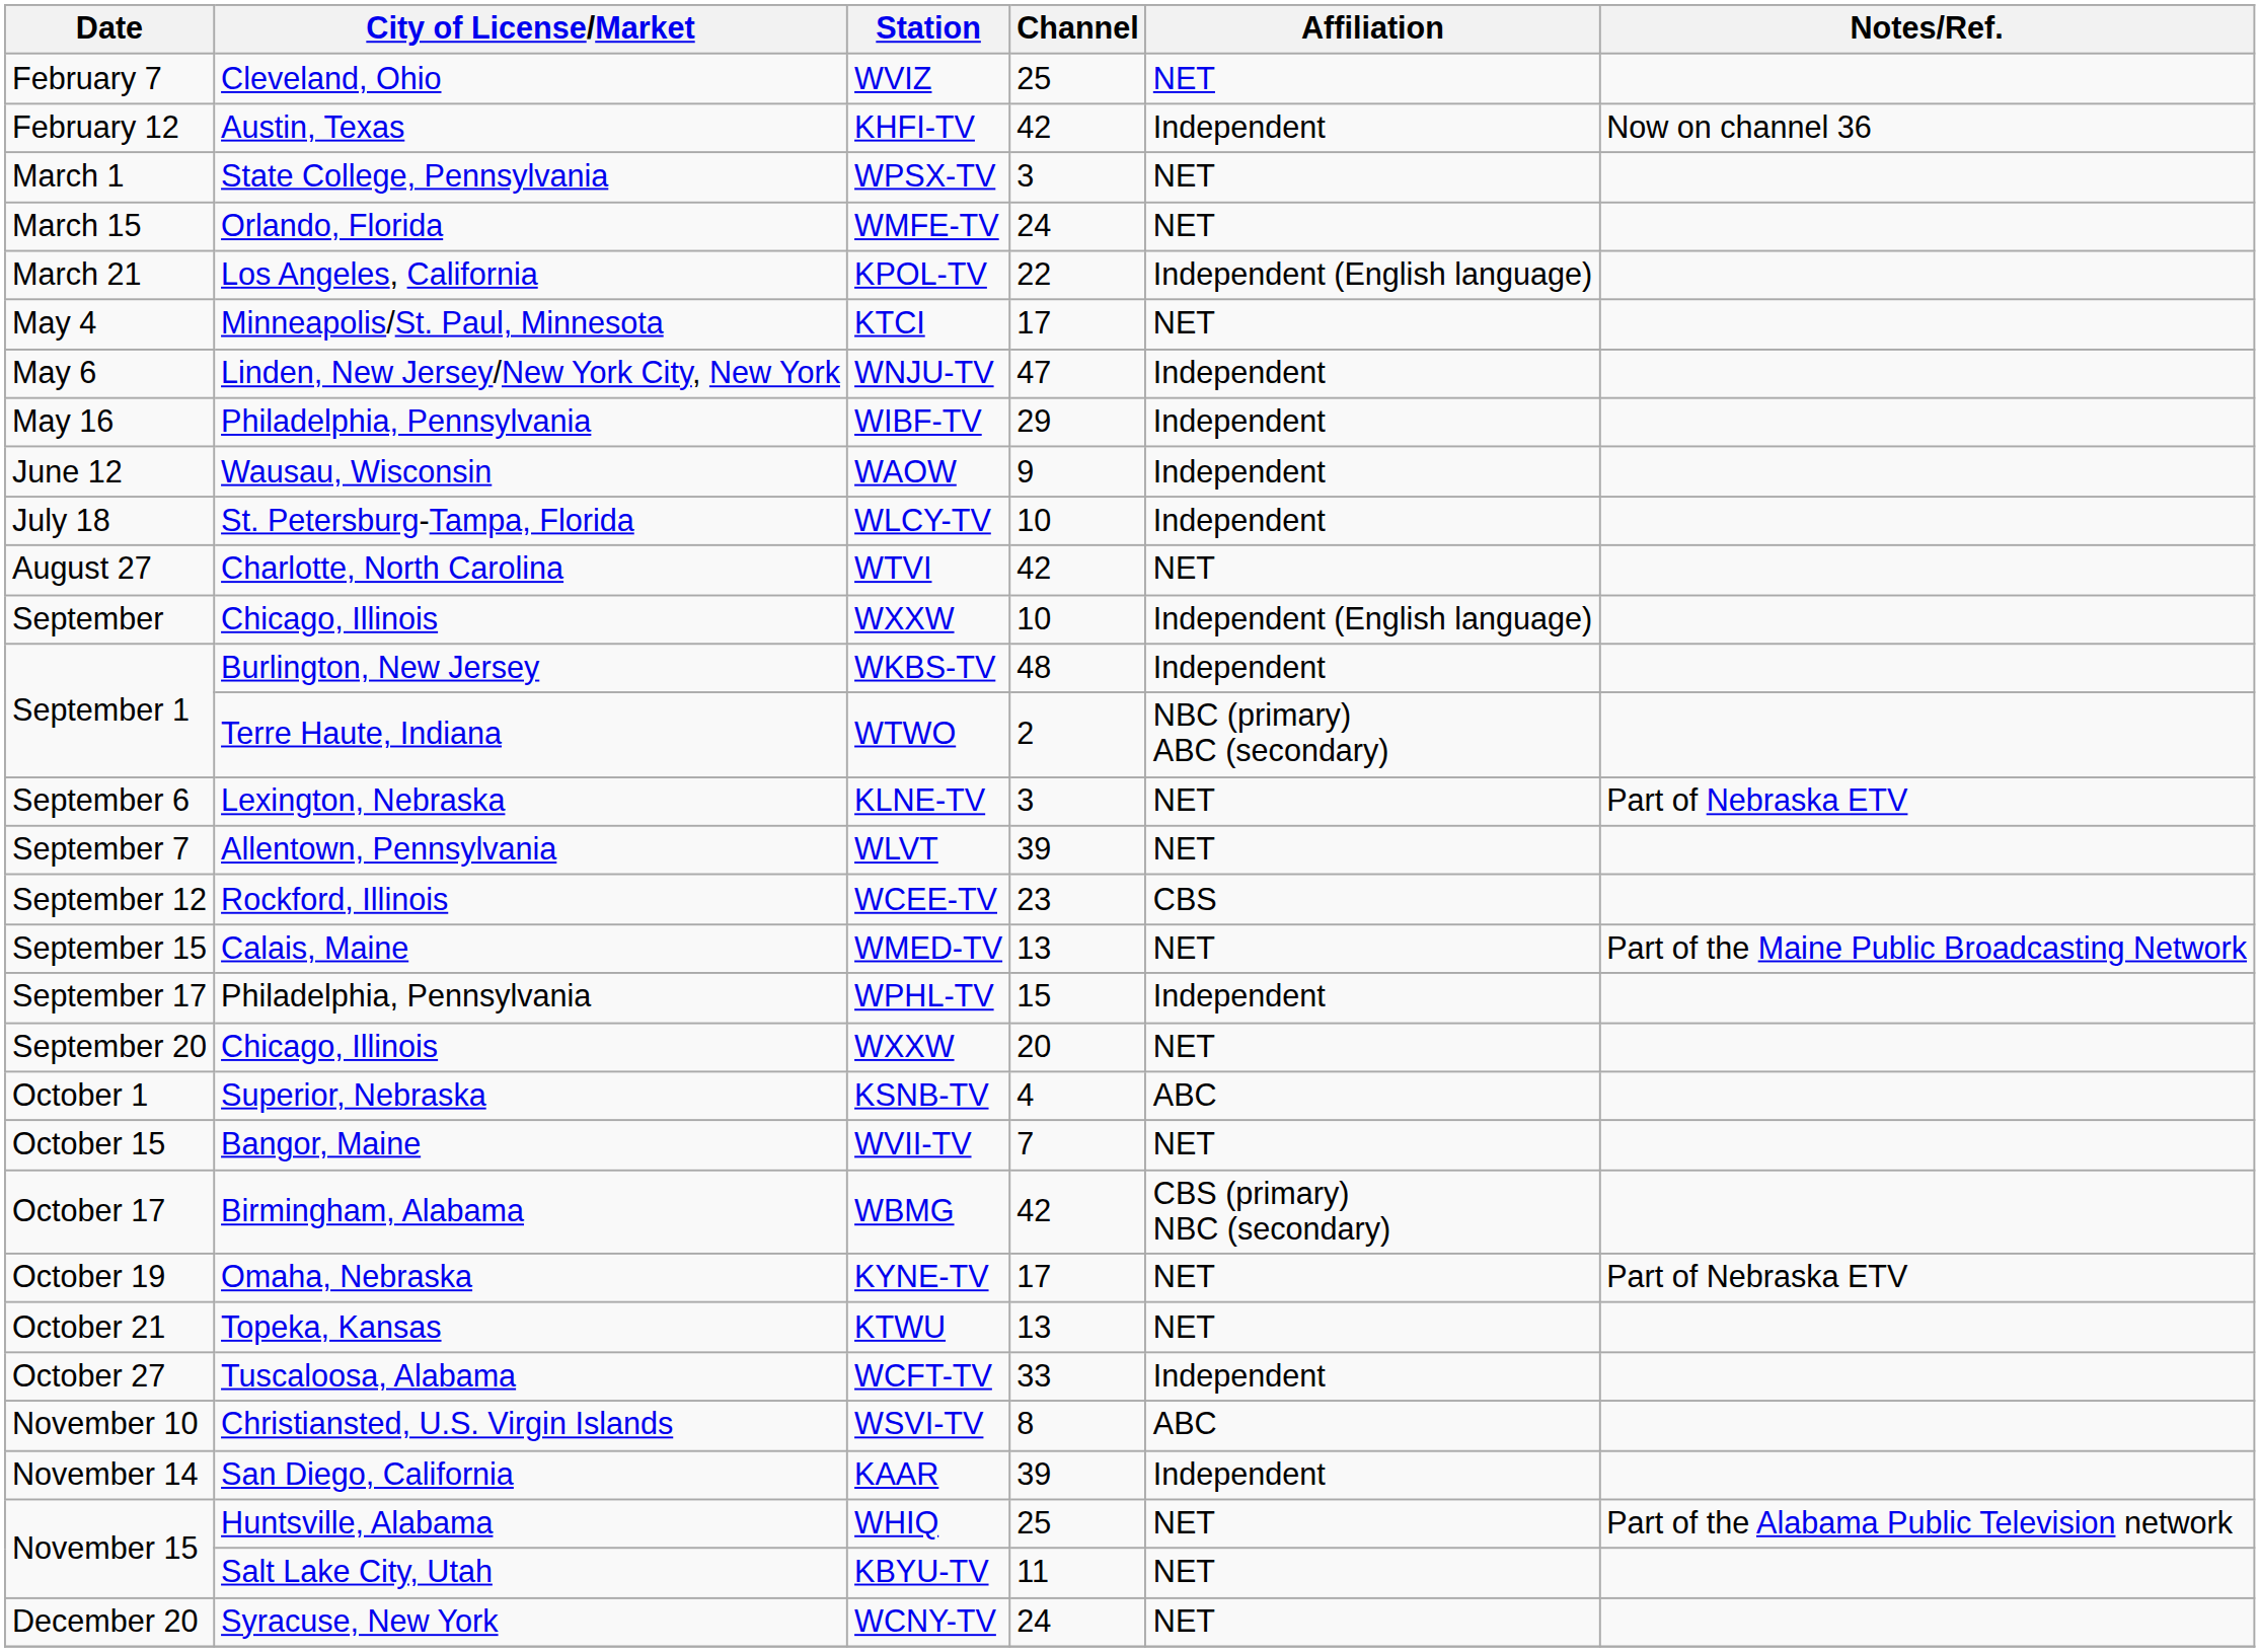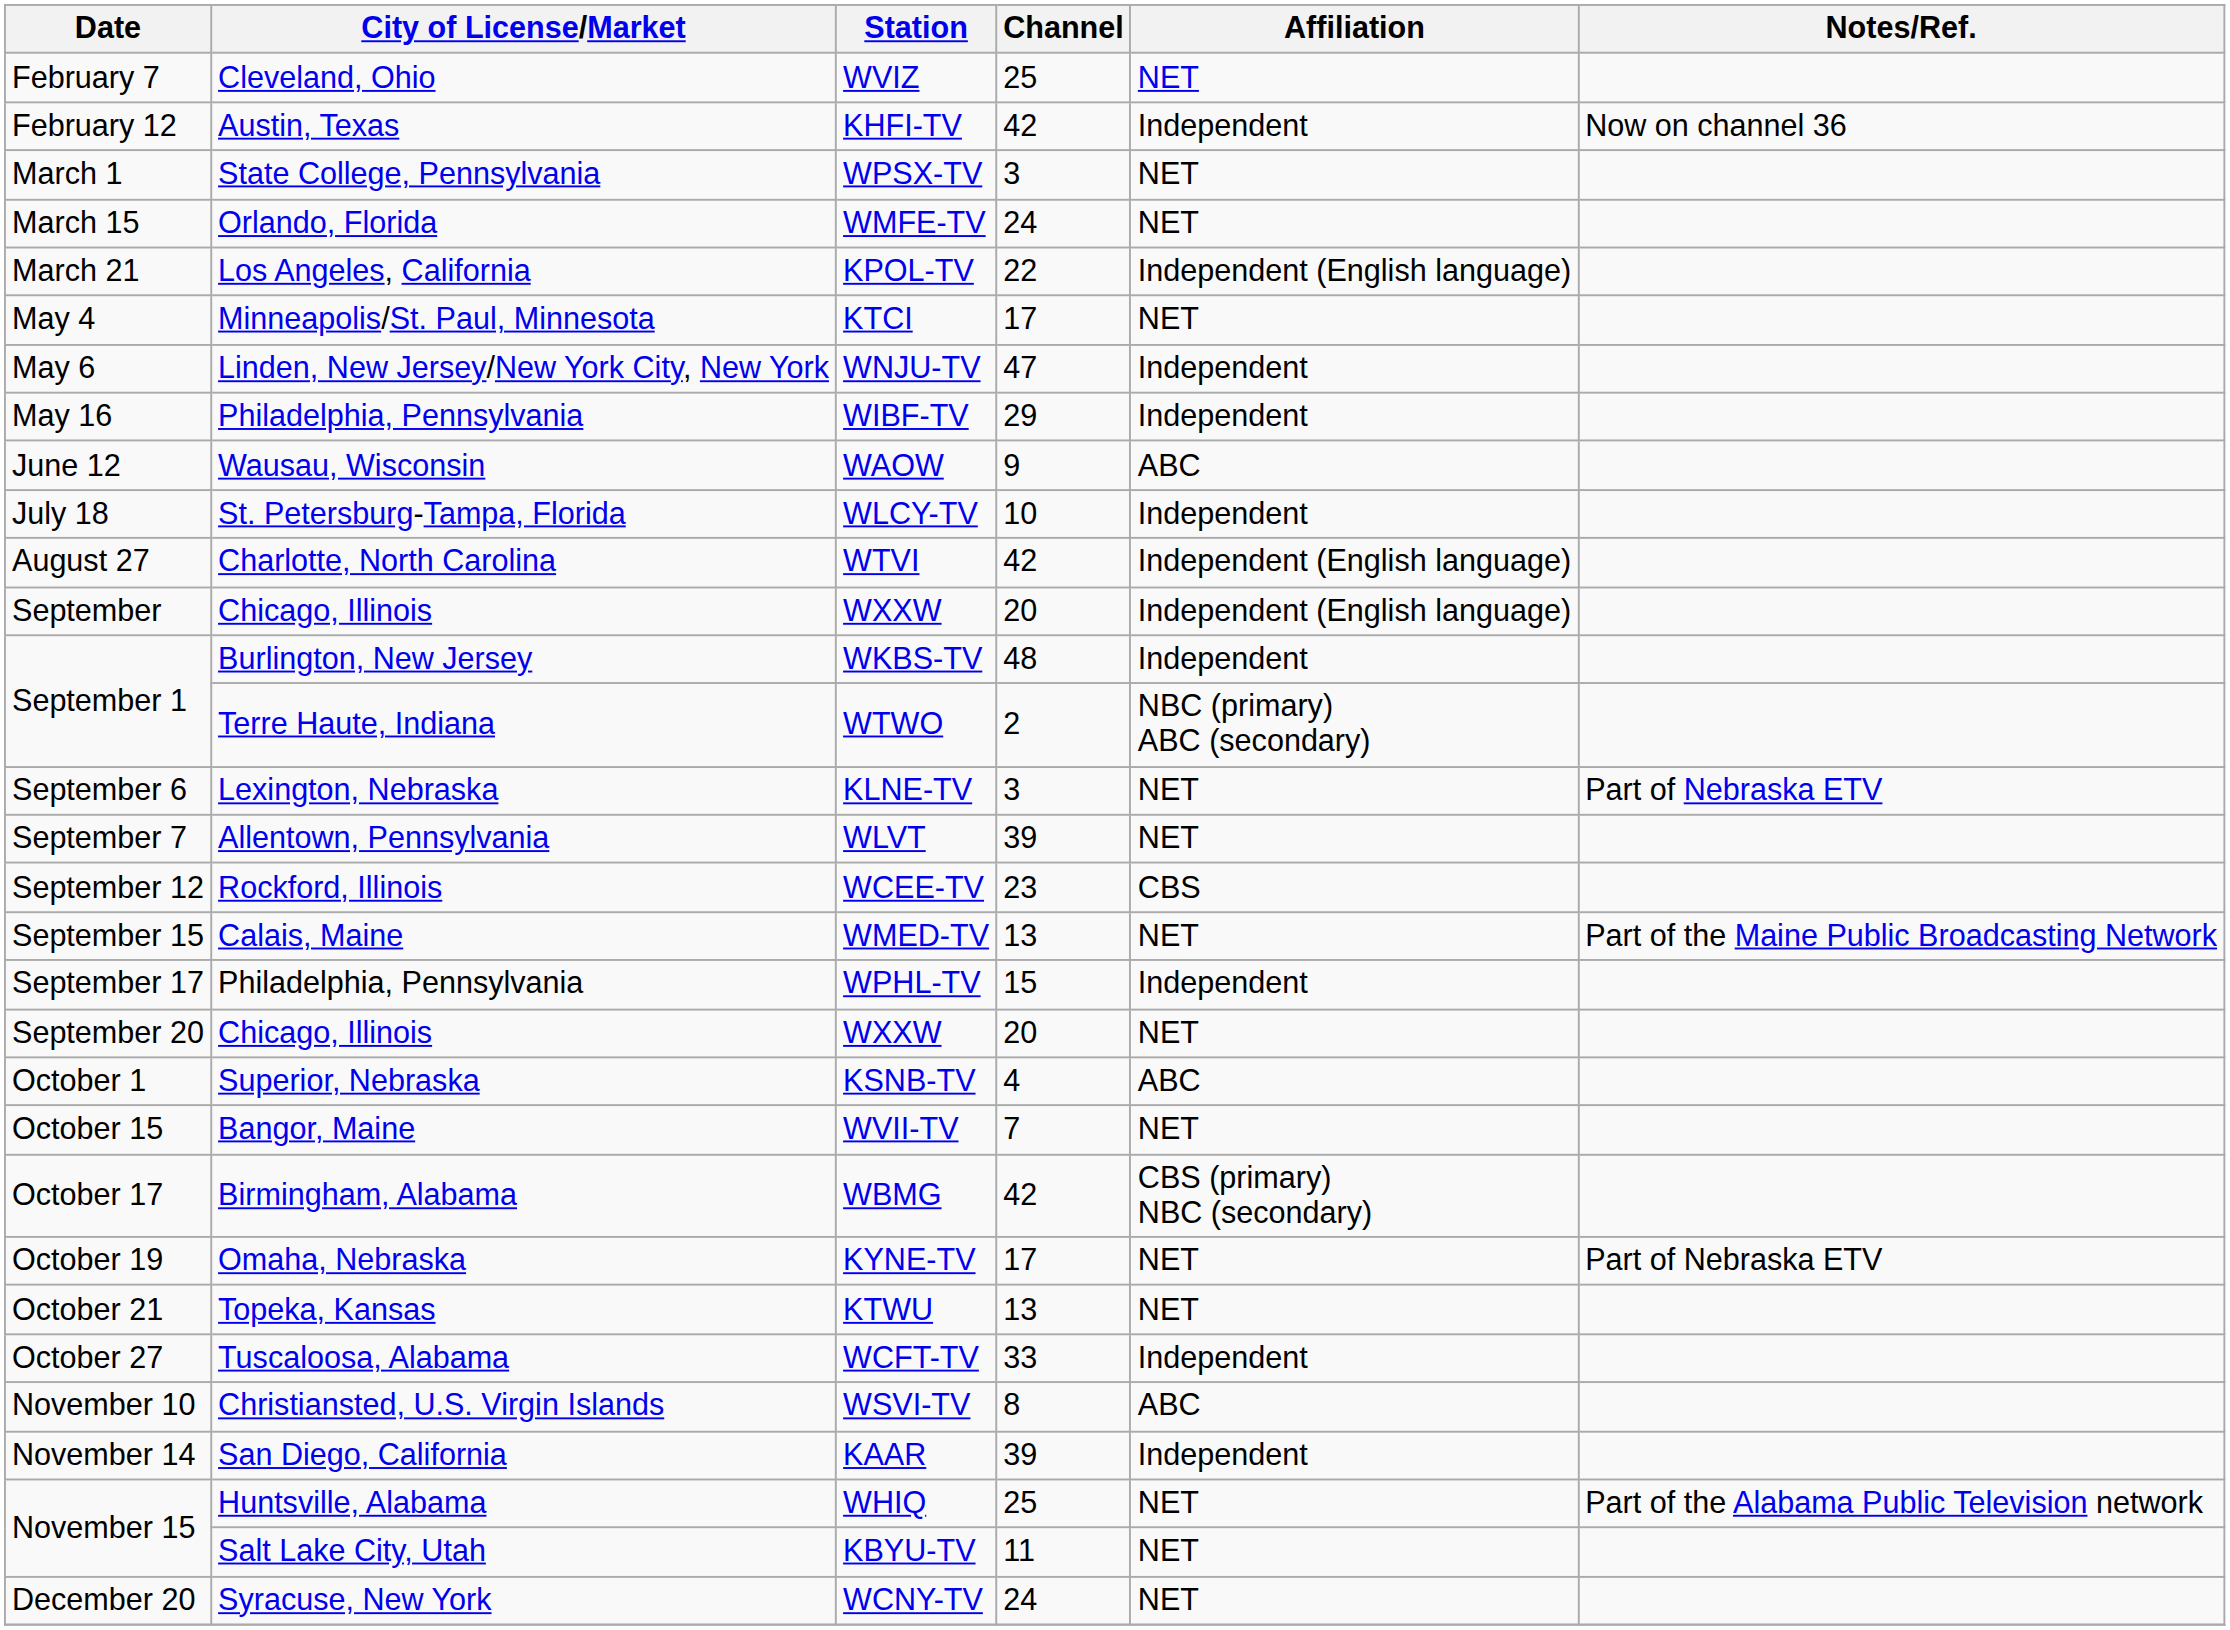WAOW | Affiliation: Independent -> ABC
WTVI | Affiliation: NET -> Independent (English language)
September / WXXW | Channel: 10 -> 20
